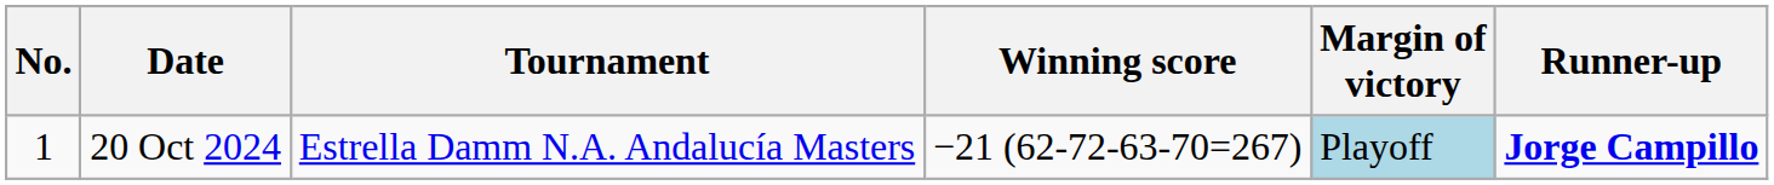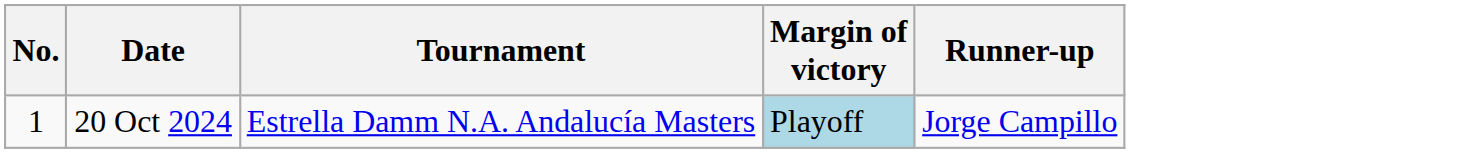- column: Winning score | −21 (62-72-63-70=267)
20 Oct 2024 | Runner-up: bold -> normal
